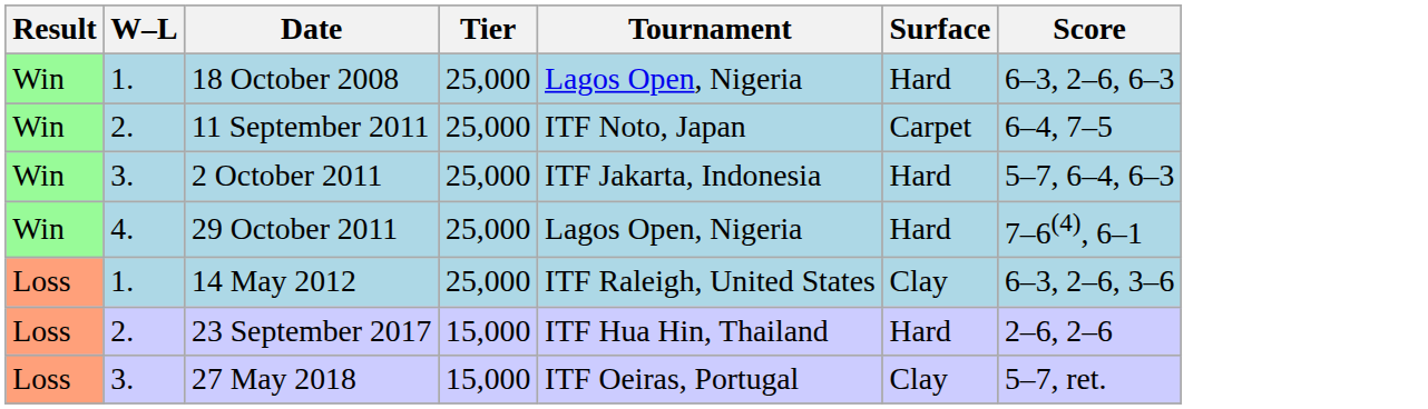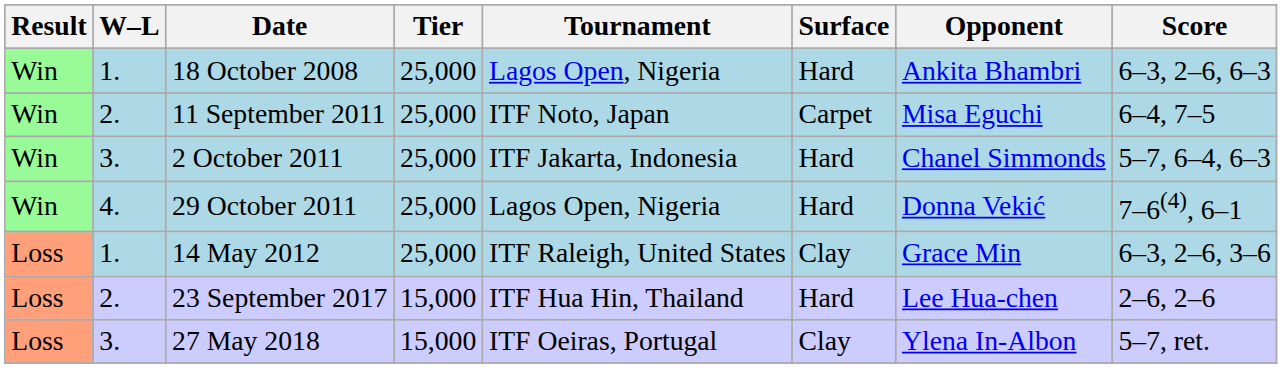+ column: Opponent | Ankita Bhambri | Misa Eguchi | Chanel Simmonds | Donna Vekić | Grace Min | Lee Hua-chen | Ylena In-Albon
